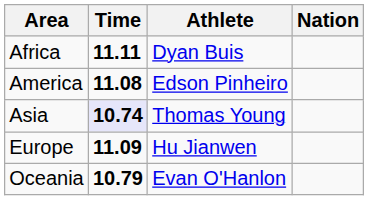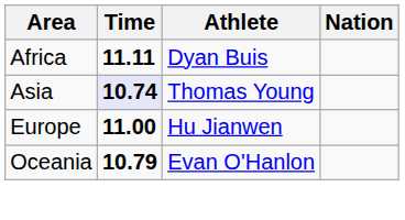- row: America | 11.08 | Edson Pinheiro
Europe | Time: 11.09 -> 11.00
